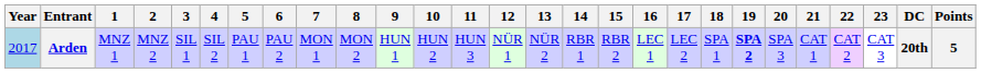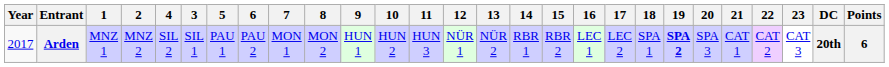columns swapped: 3 <-> 4
Arden | Year: lightblue background -> no background
Arden | Points: 5 -> 6
